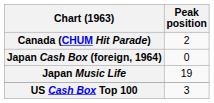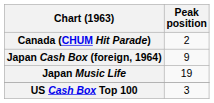Japan Cash Box (foreign, 1964) | Peak position: 0 -> 9
